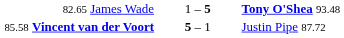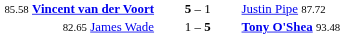rows swapped: 85.58 Vincent van der Voort <-> 82.65 James Wade
